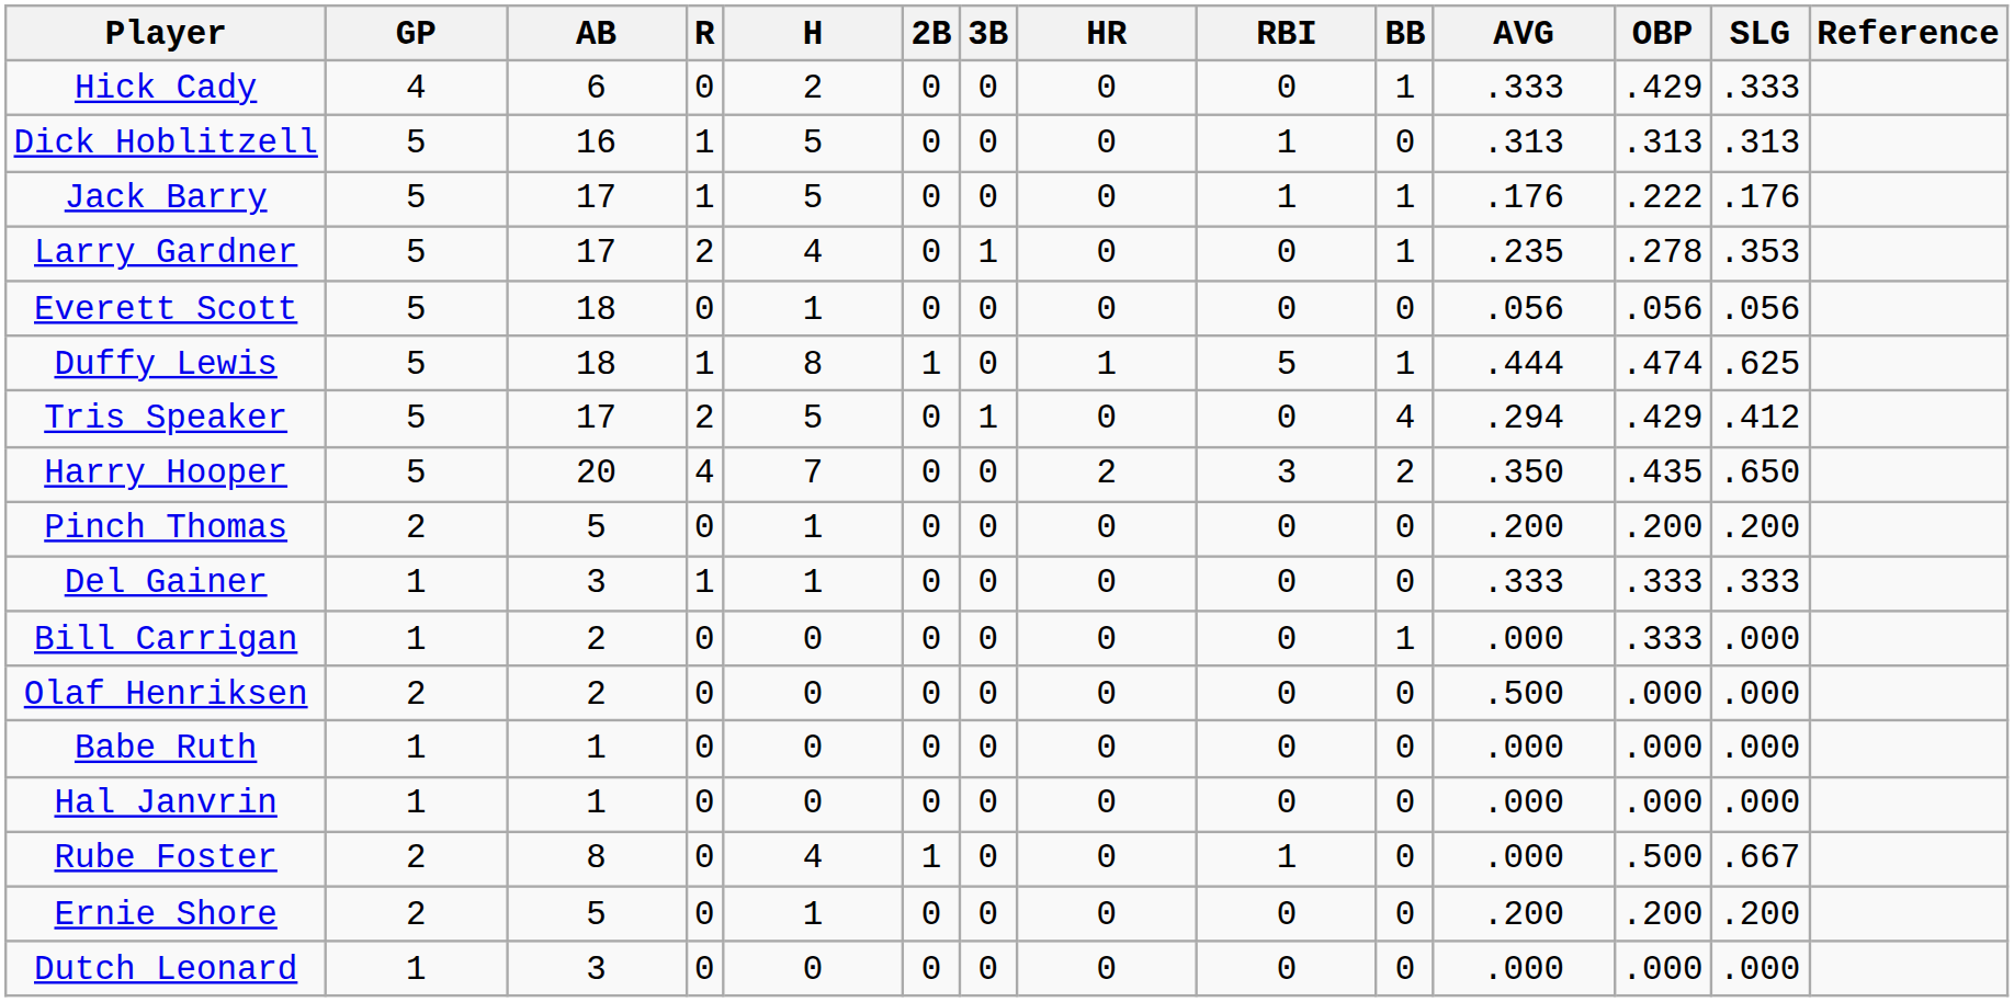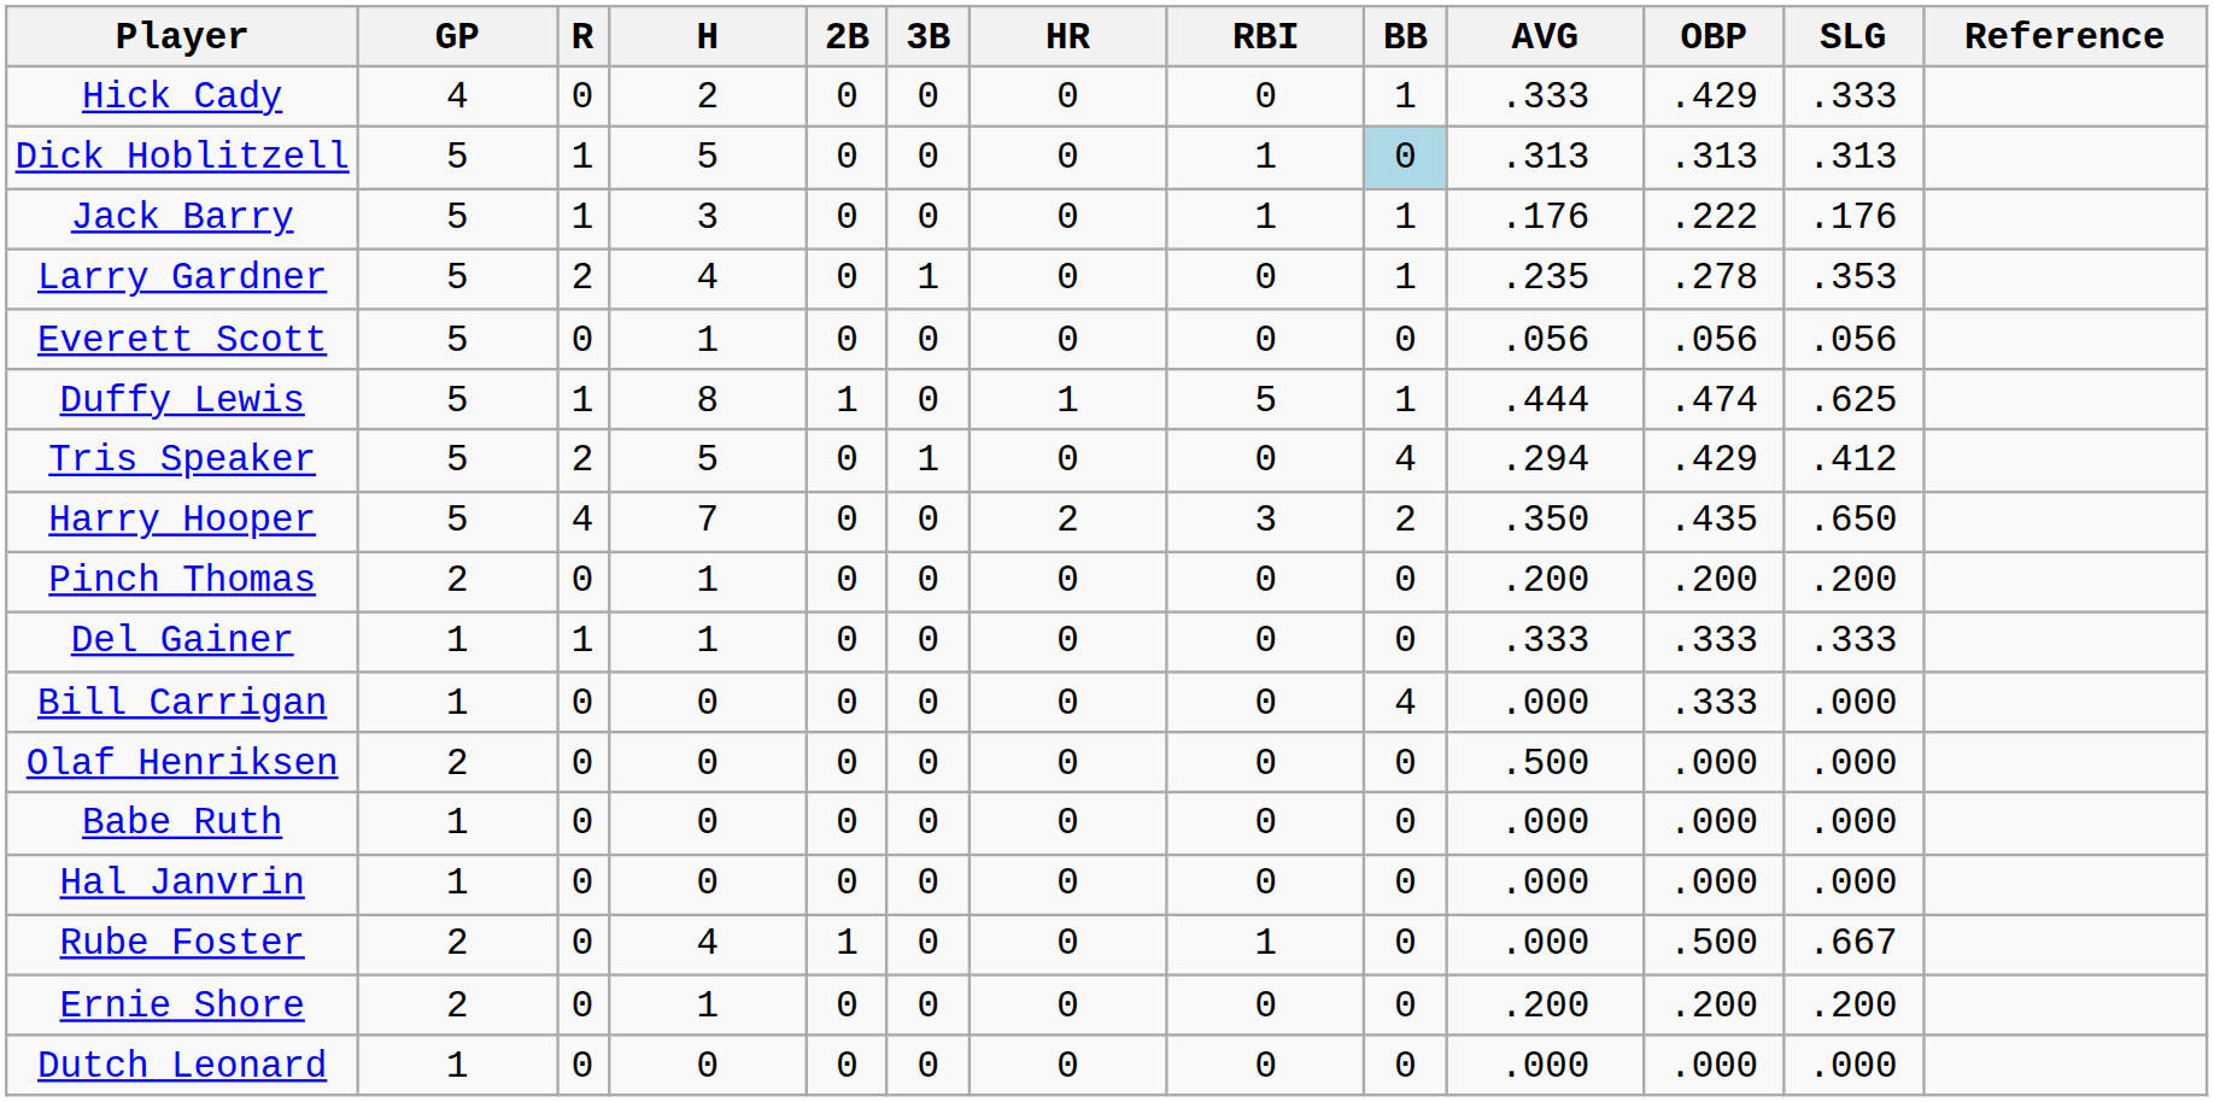- column: AB | 6 | 16 | 17 | 17 | 18 | 18 | 17 | 20 | 5 | 3 | 2 | 2 | 1 | 1 | 8 | 5 | 3
Dick Hoblitzell | BB: no background -> lightblue background
Jack Barry | H: 5 -> 3
Bill Carrigan | BB: 1 -> 4
